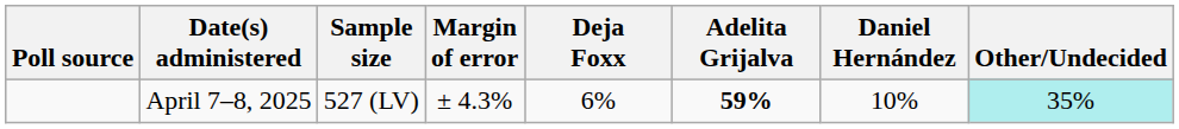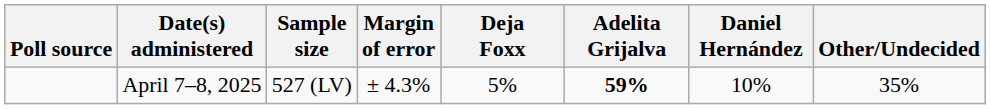April 7–8, 2025 | Deja Foxx: 6% -> 5%
April 7–8, 2025 | Other/Undecided: paleturquoise background -> no background
